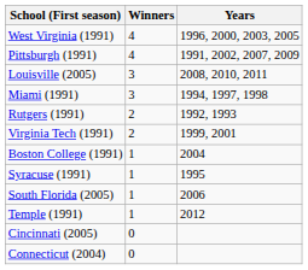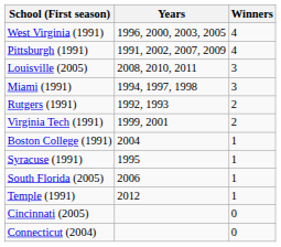columns swapped: Winners <-> Years
